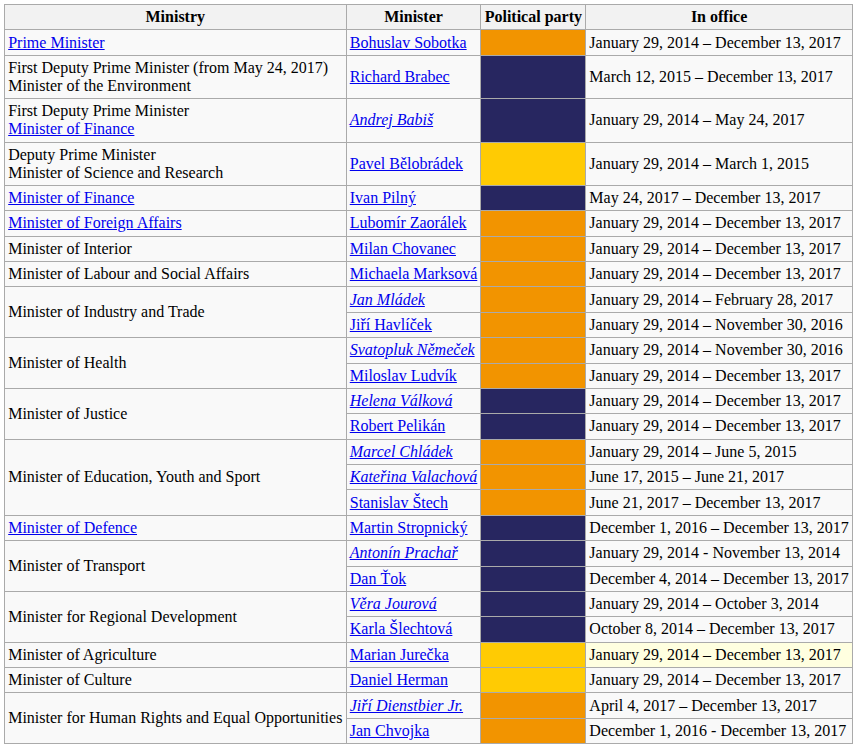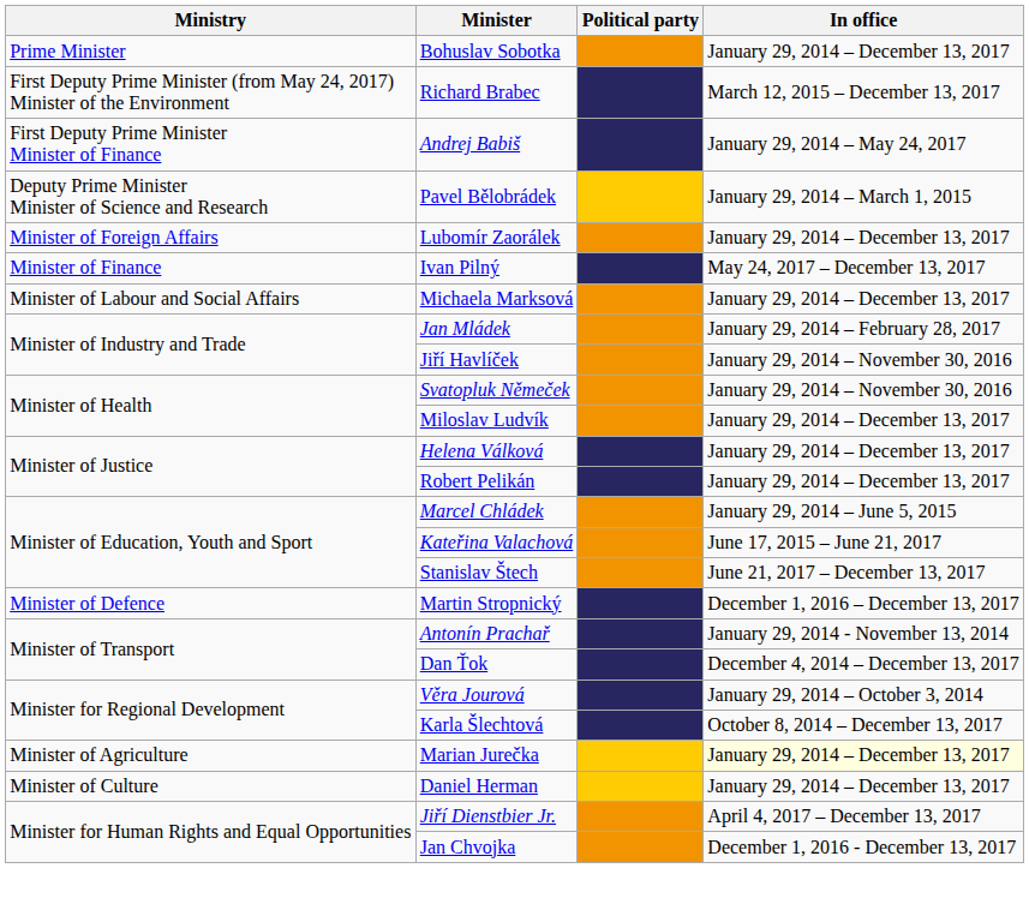rows swapped: Ivan Pilný <-> Lubomír Zaorálek
- row: Minister of Interior | Milan Chovanec | January 29, 2014 – December 13, 2017
